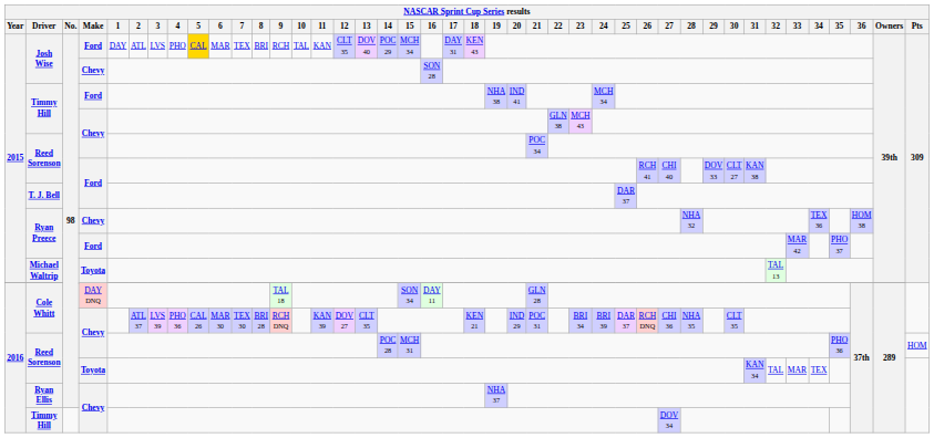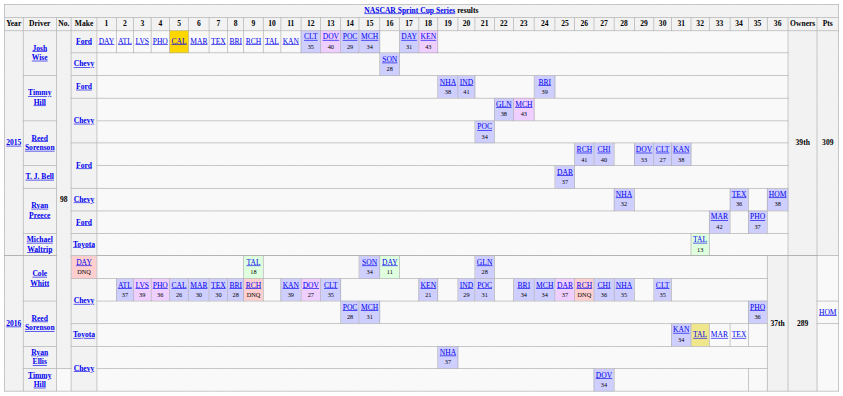Timmy Hill / Ford | 24: MCH 34 -> BRI 39
Cole Whitt / Chevy | 24: BRI 39 -> MCH 34
Reed Sorenson / Toyota | 32: no background -> khaki background
